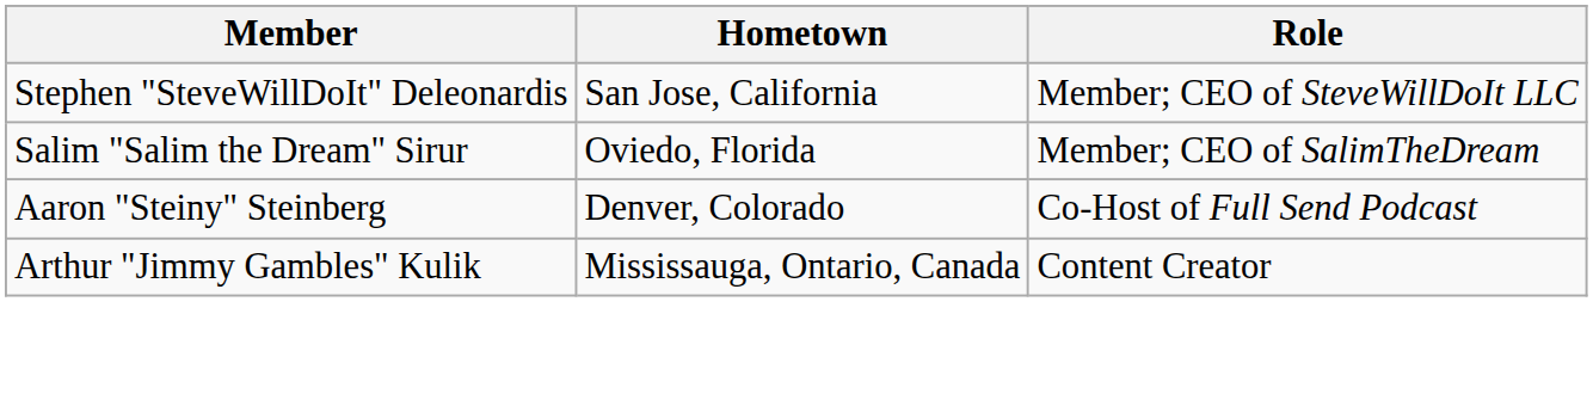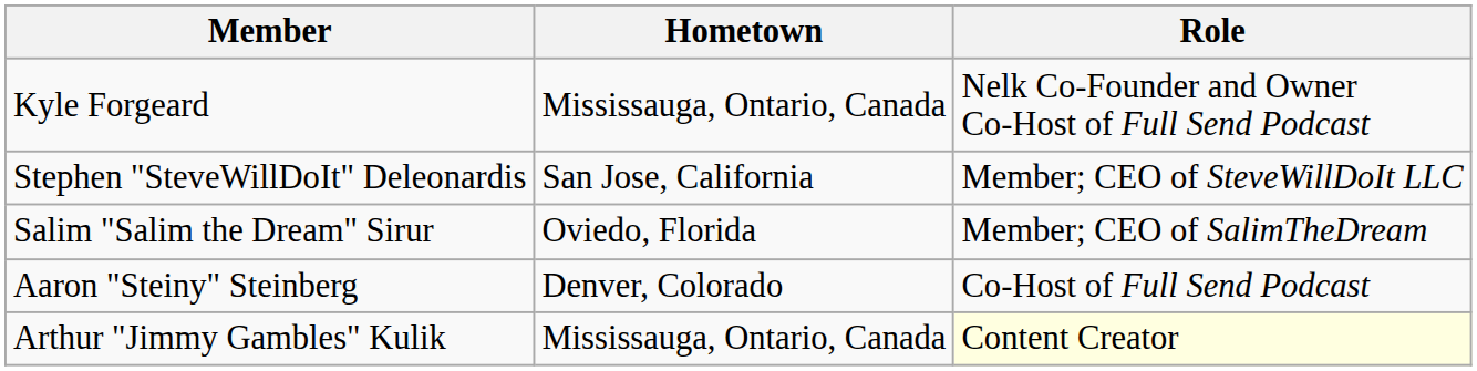+ row: Kyle Forgeard | Mississauga, Ontario, Canada | Nelk Co-Founder and Owner Co-Host of Full Send Podcast
Arthur "Jimmy Gambles" Kulik | Role: no background -> lightyellow background
